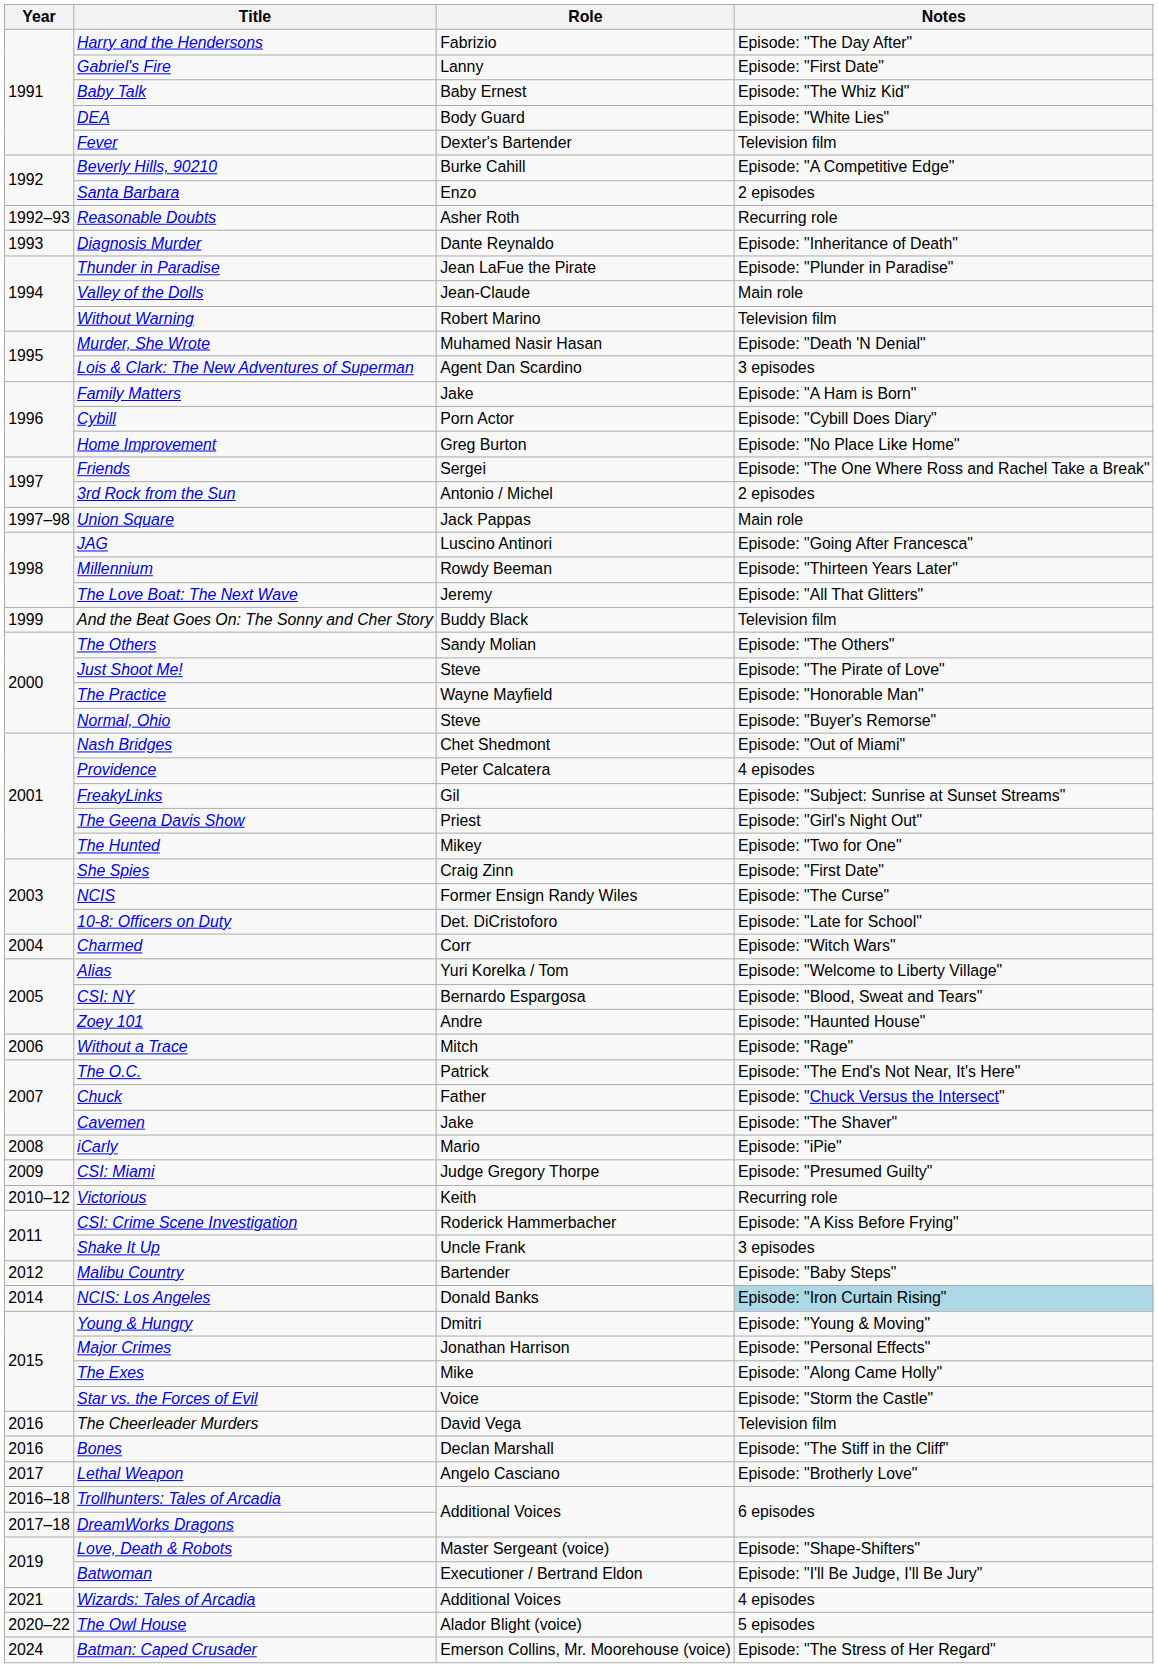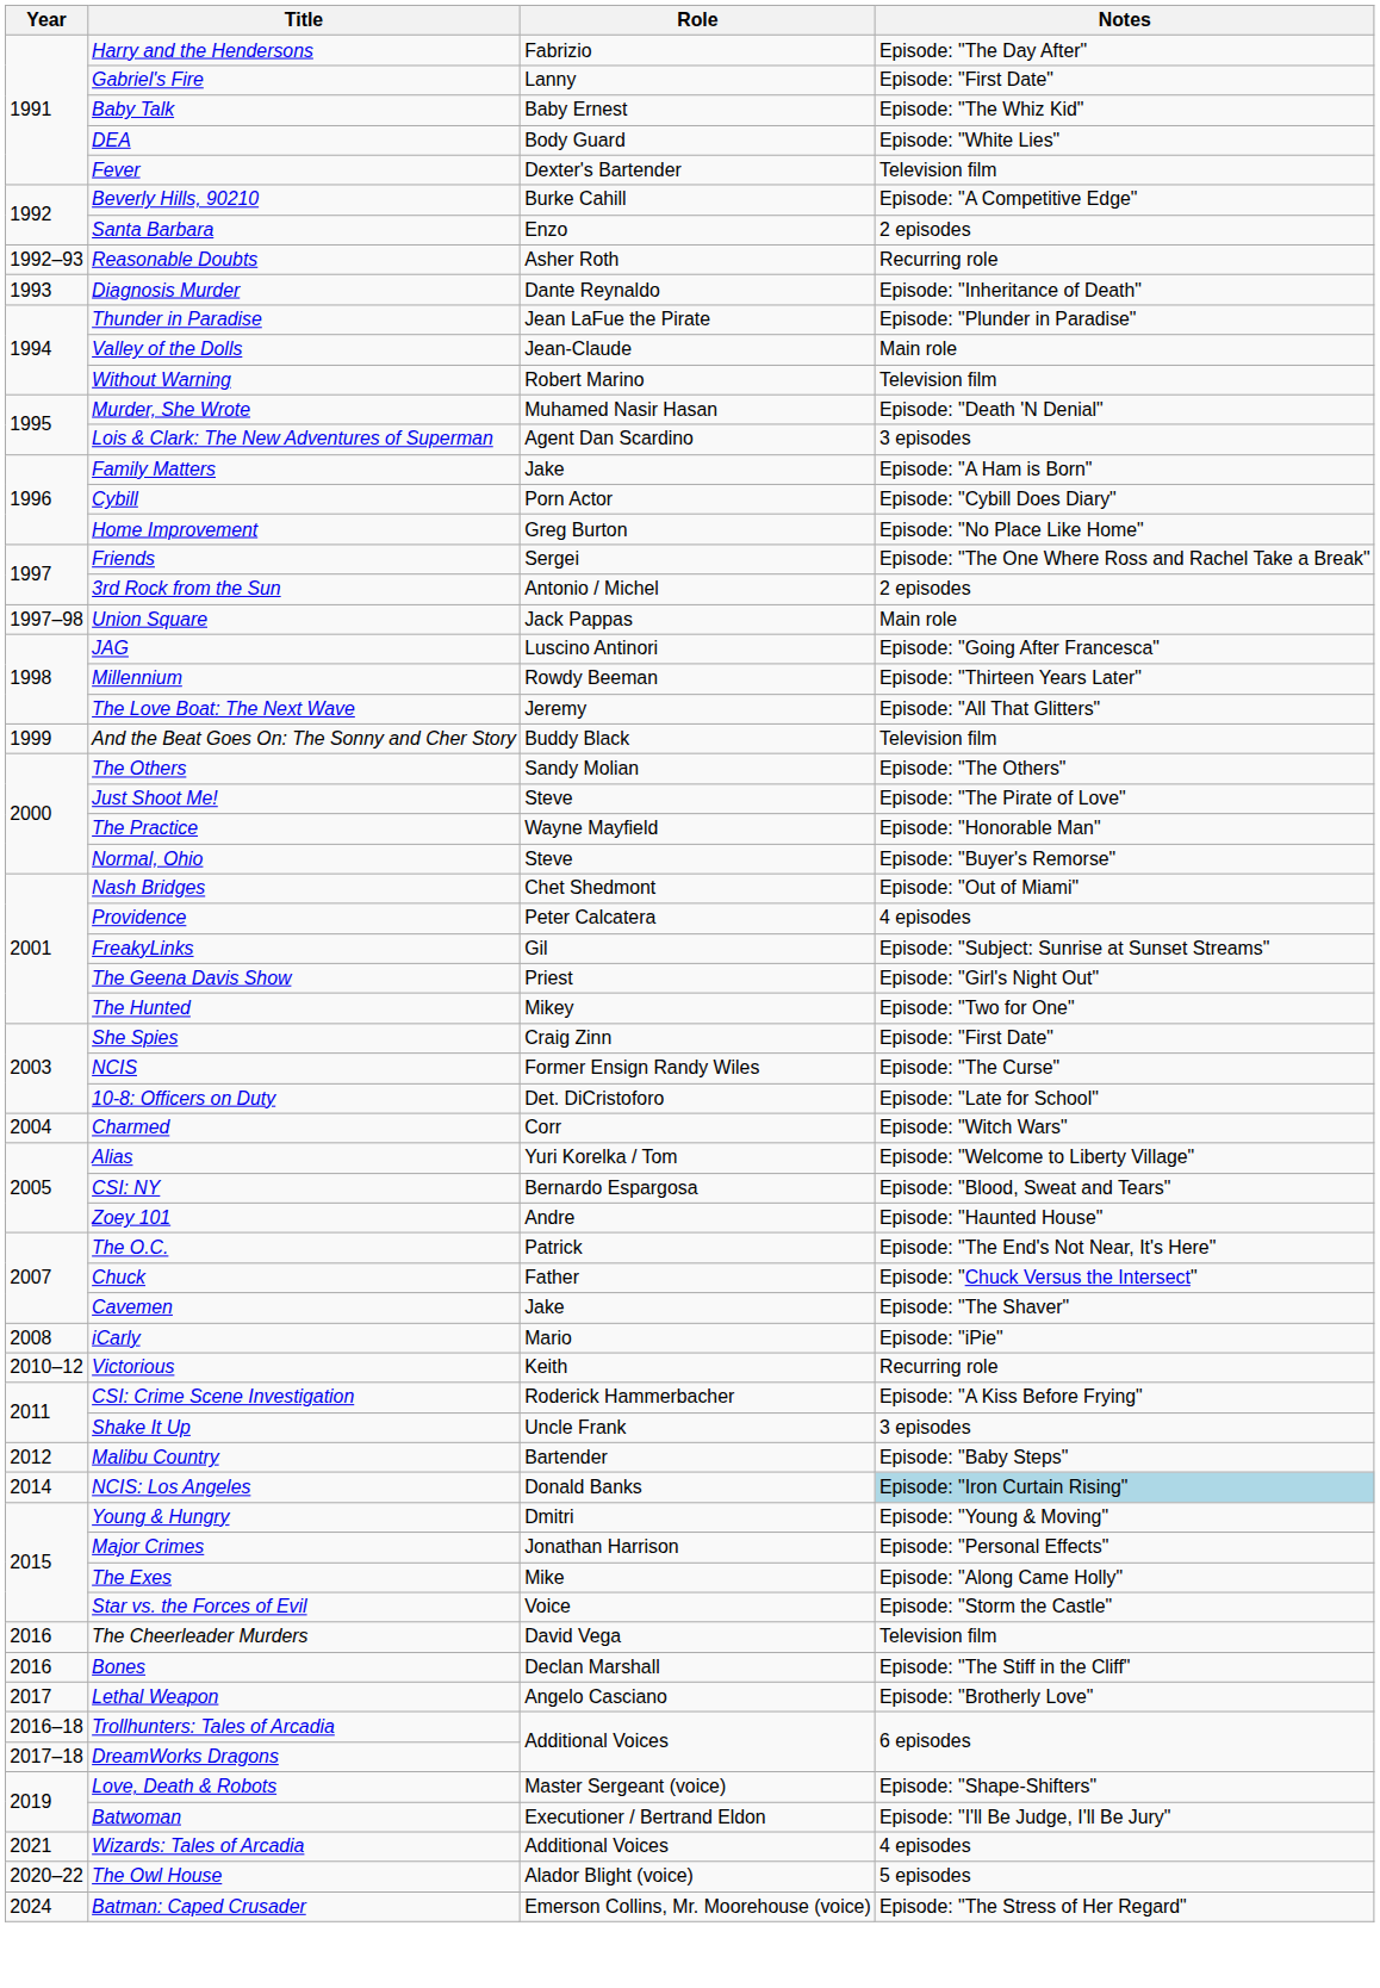- row: 2006 | Without a Trace | Mitch | Episode: "Rage"
- row: 2009 | CSI: Miami | Judge Gregory Thorpe | Episode: "Presumed Guilty"
